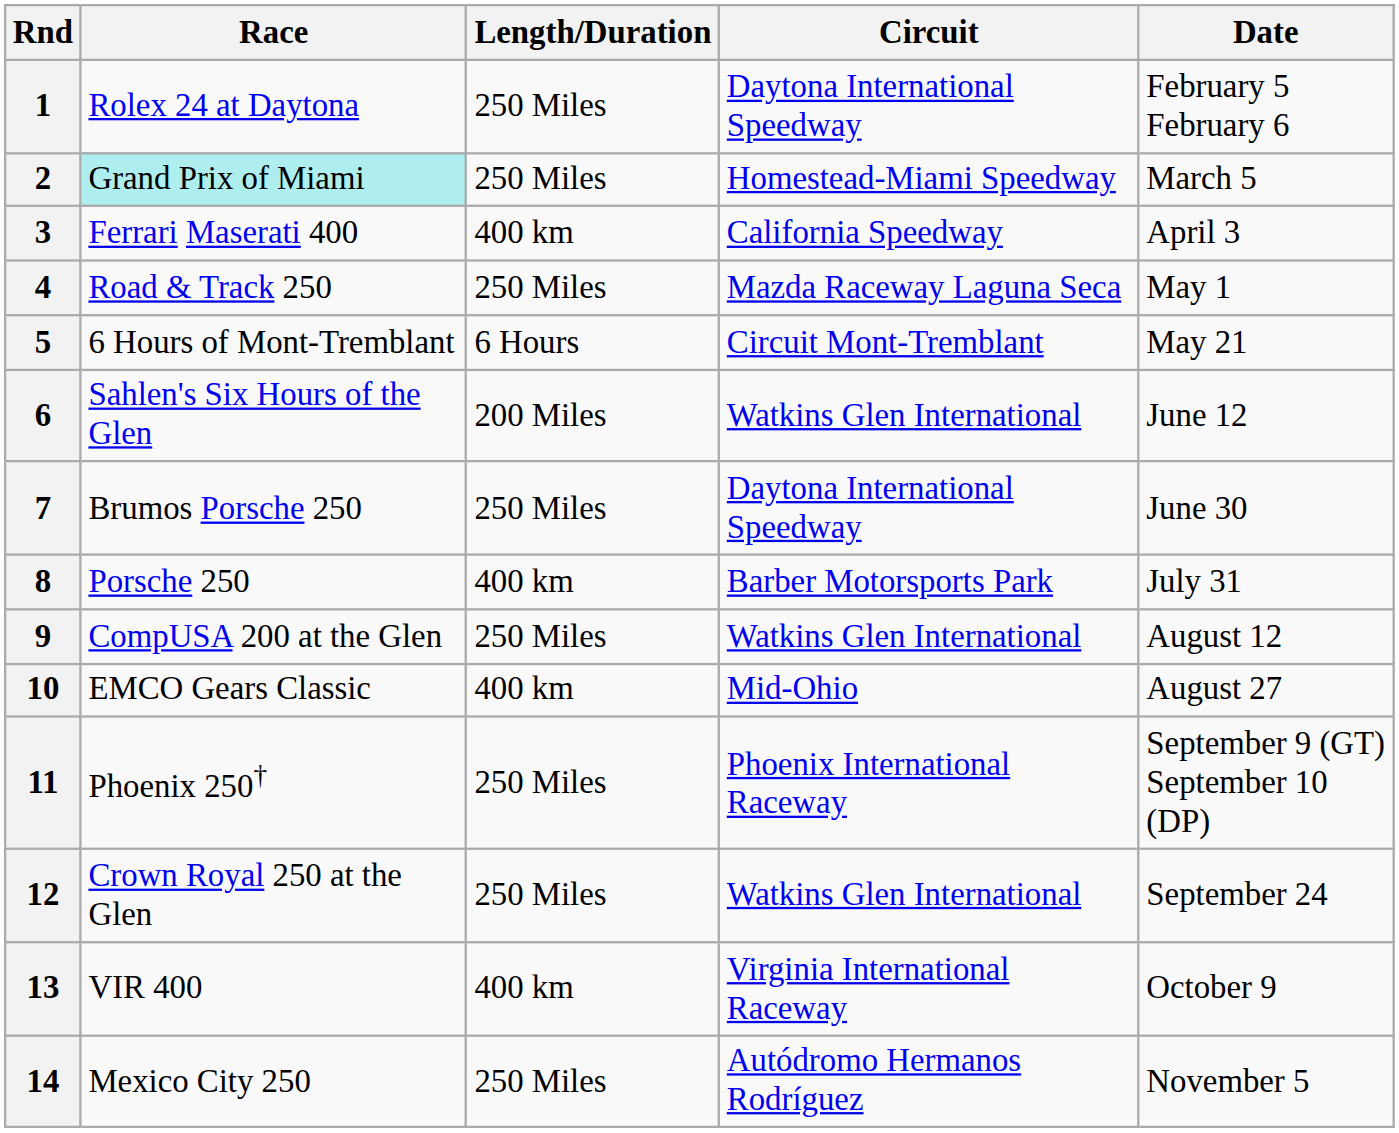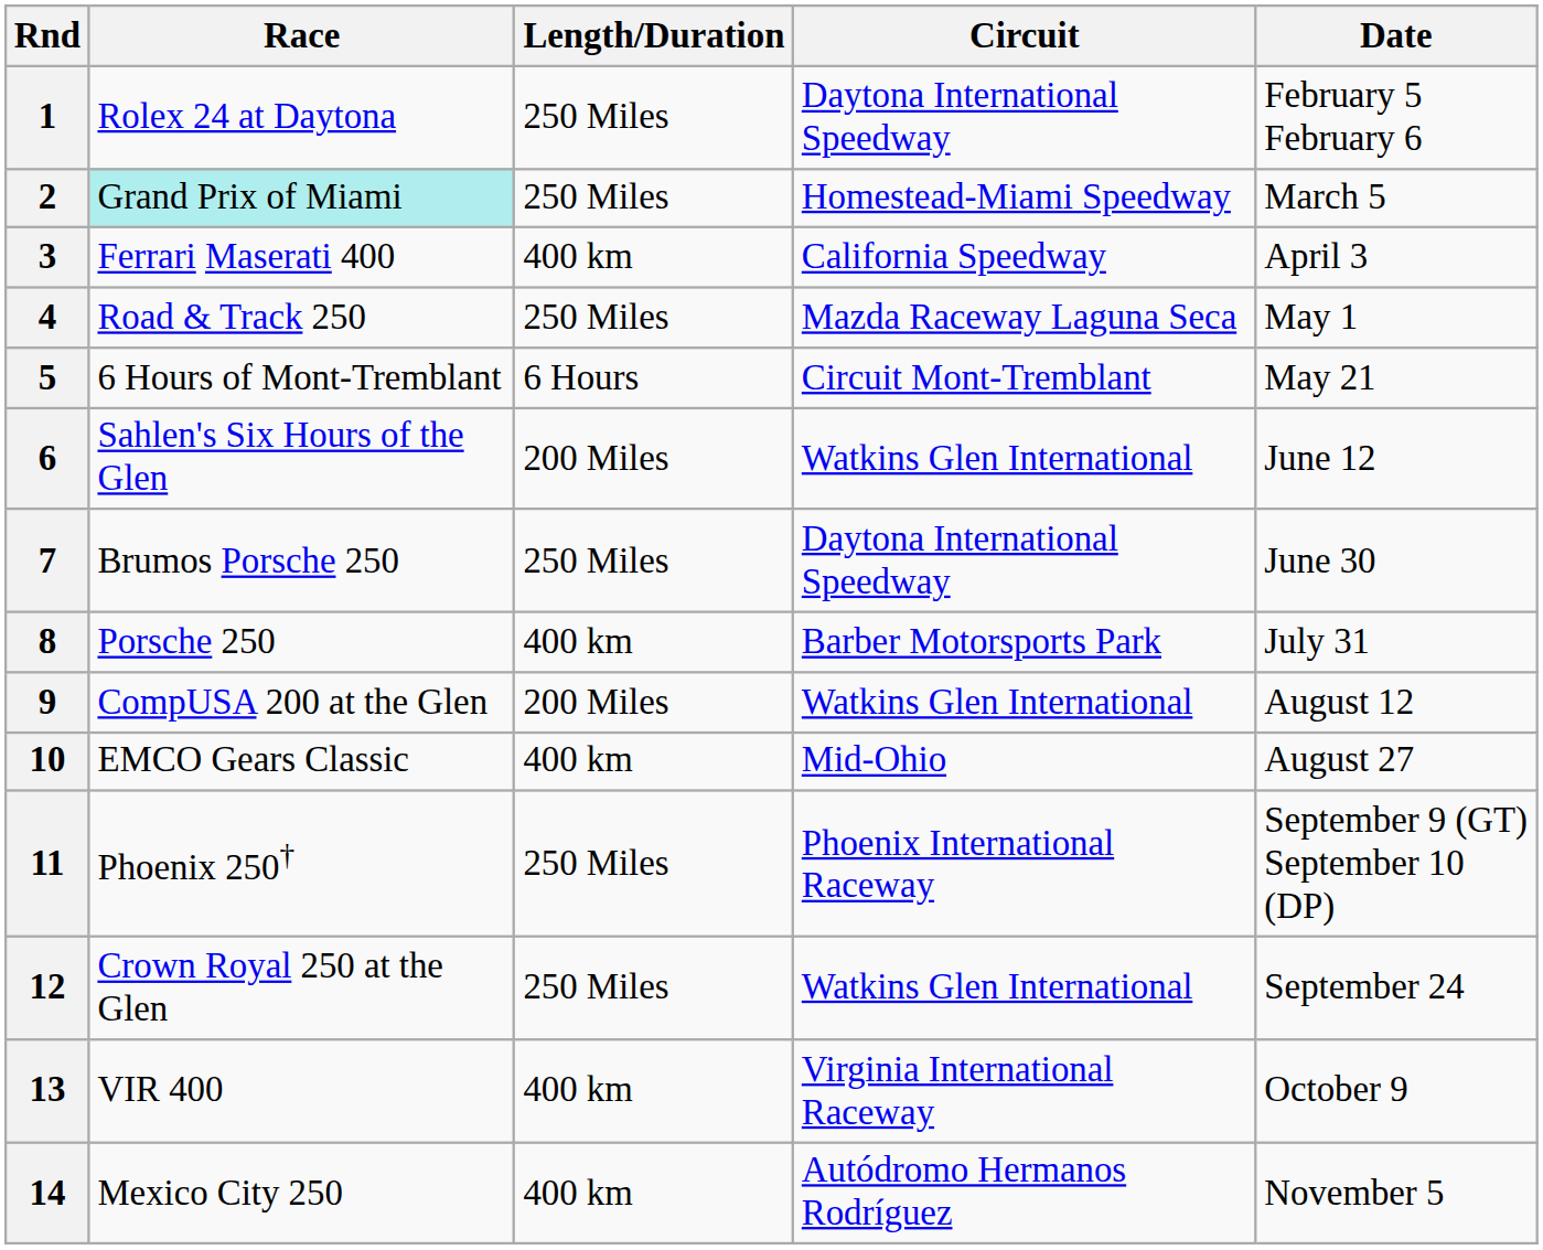9 | Length/Duration: 250 Miles -> 200 Miles
14 | Length/Duration: 250 Miles -> 400 km
